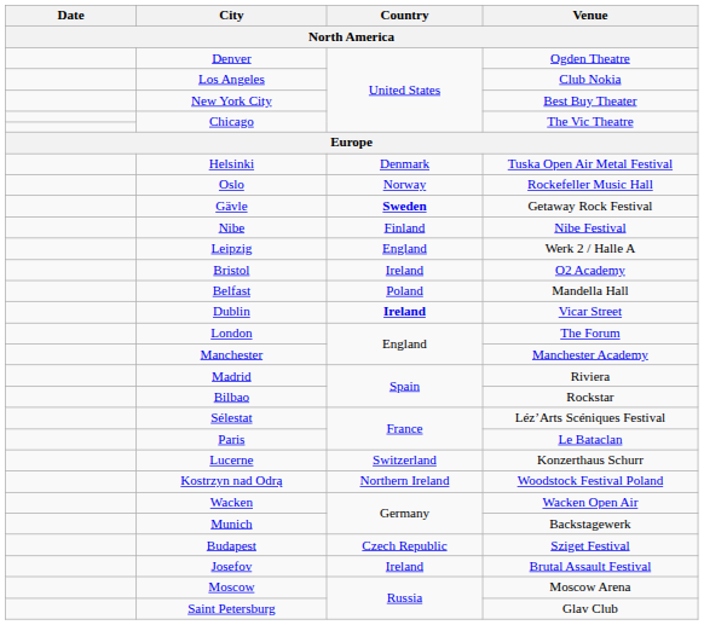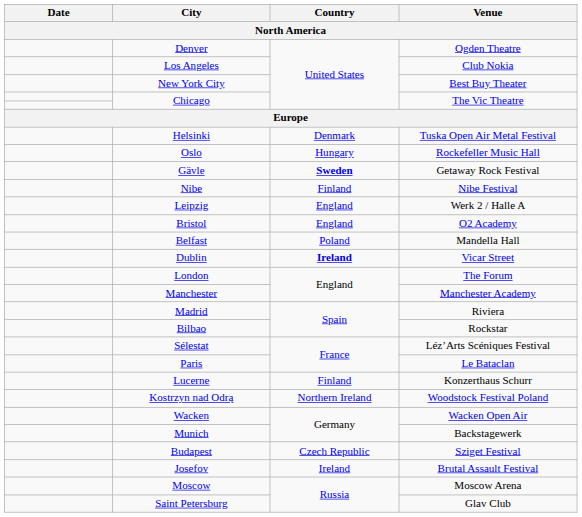Oslo | Country / North America: Norway -> Hungary
Bristol | Country / North America: Ireland -> England
Lucerne | Country / North America: Switzerland -> Finland
